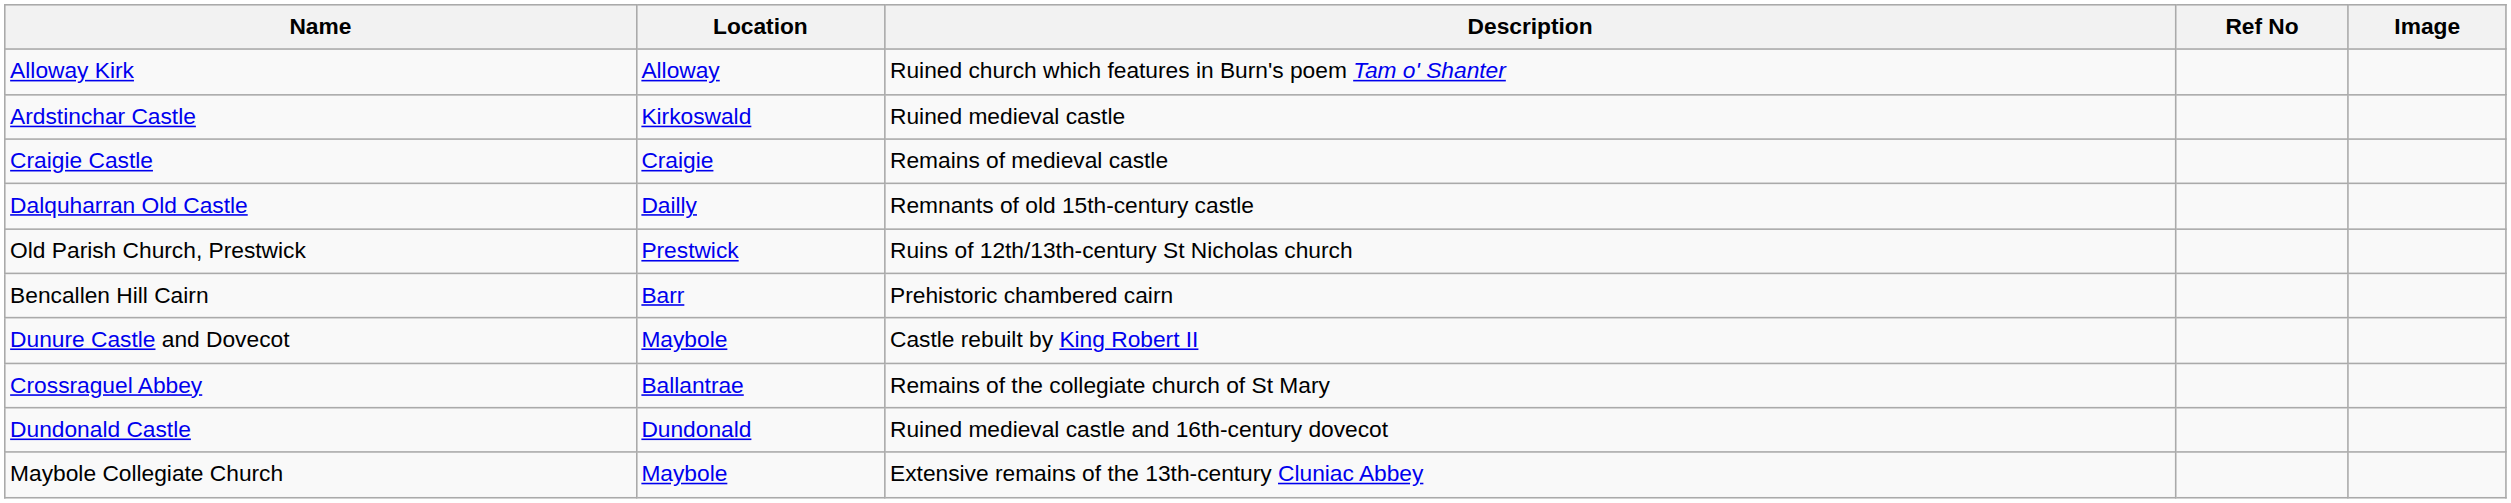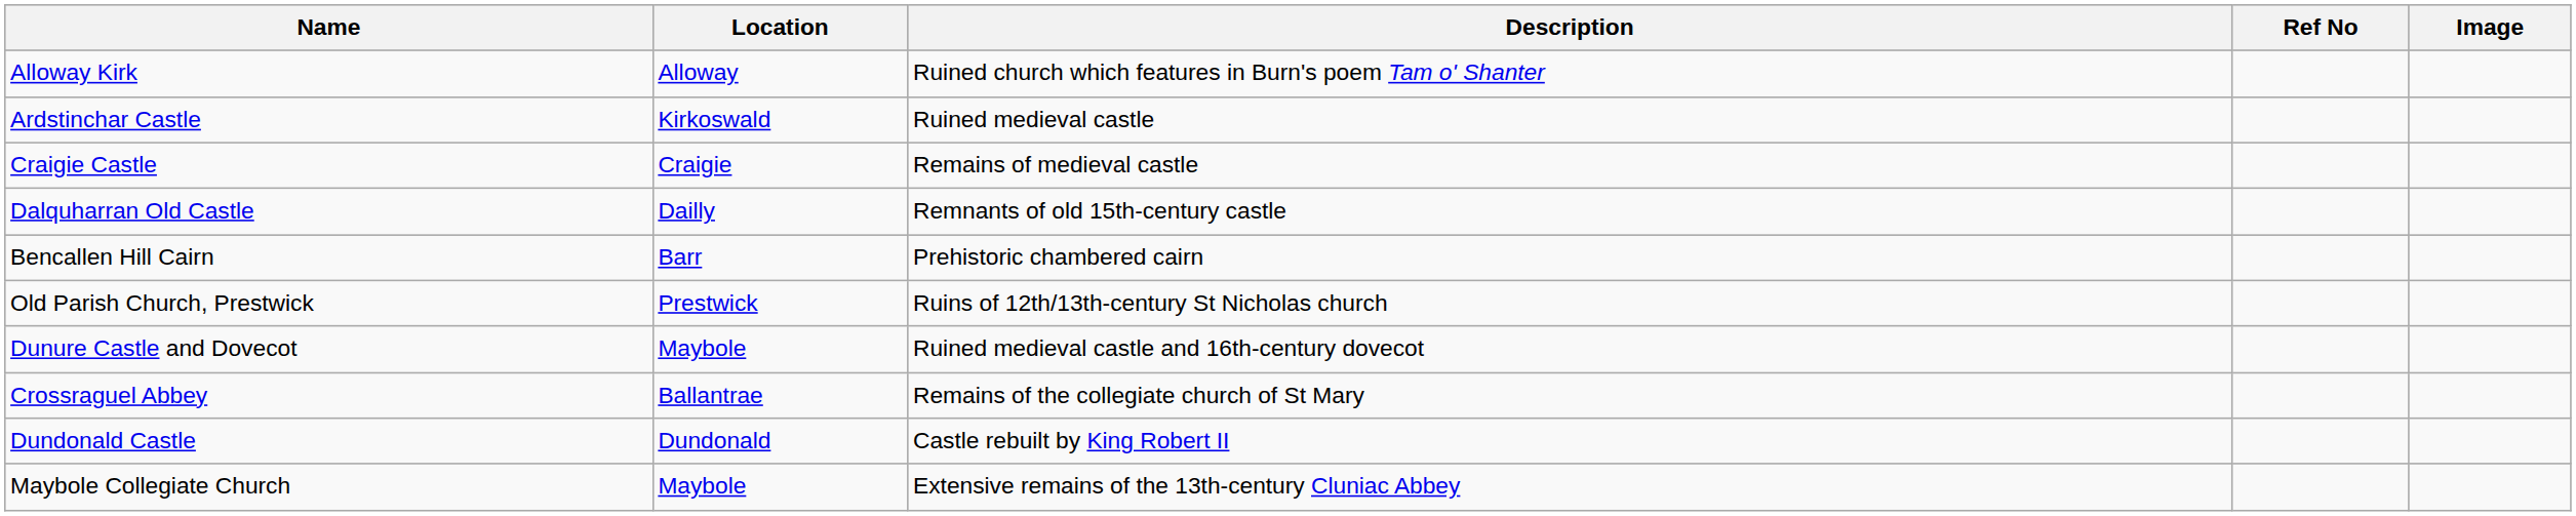rows swapped: Bencallen Hill Cairn <-> Old Parish Church, Prestwick
Dunure Castle and Dovecot | Description: Castle rebuilt by King Robert II -> Ruined medieval castle and 16th-century dovecot
Dundonald Castle | Description: Ruined medieval castle and 16th-century dovecot -> Castle rebuilt by King Robert II
